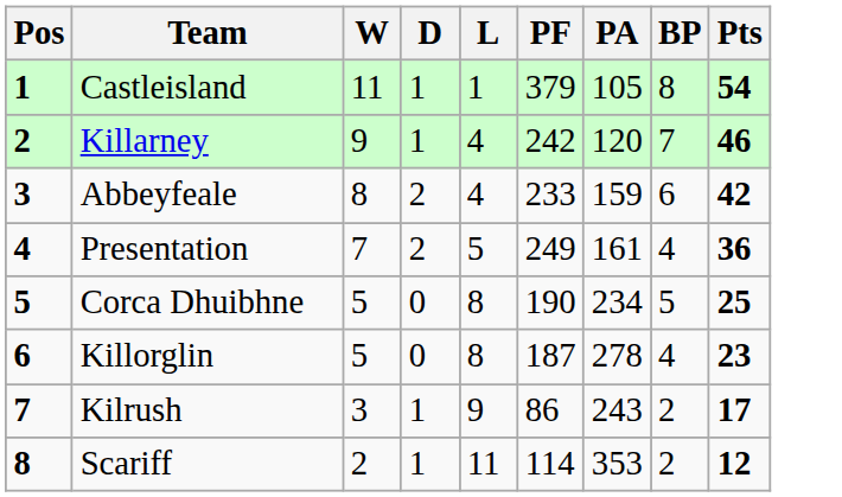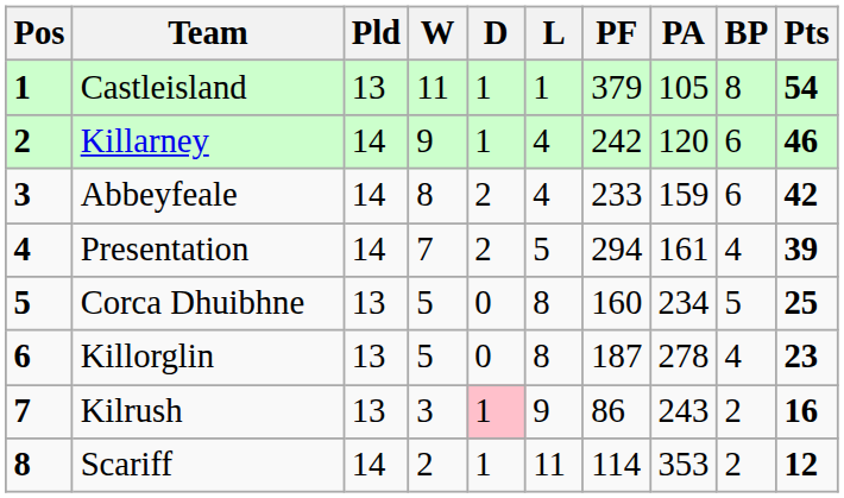+ column: Pld | 13 | 14 | 14 | 14 | 13 | 13 | 13 | 14
Killarney | BP: 7 -> 6
Presentation | PF: 249 -> 294
Presentation | Pts: 36 -> 39
Corca Dhuibhne | PF: 190 -> 160
Kilrush | D: no background -> pink background
Kilrush | Pts: 17 -> 16
